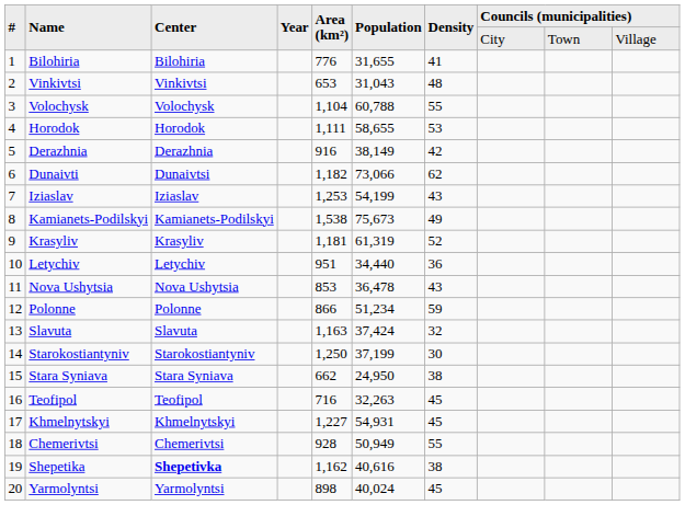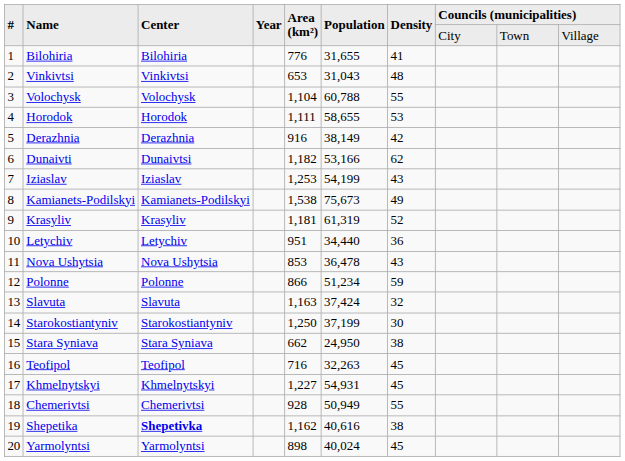Dunaivti | Population: 73,066 -> 53,166
